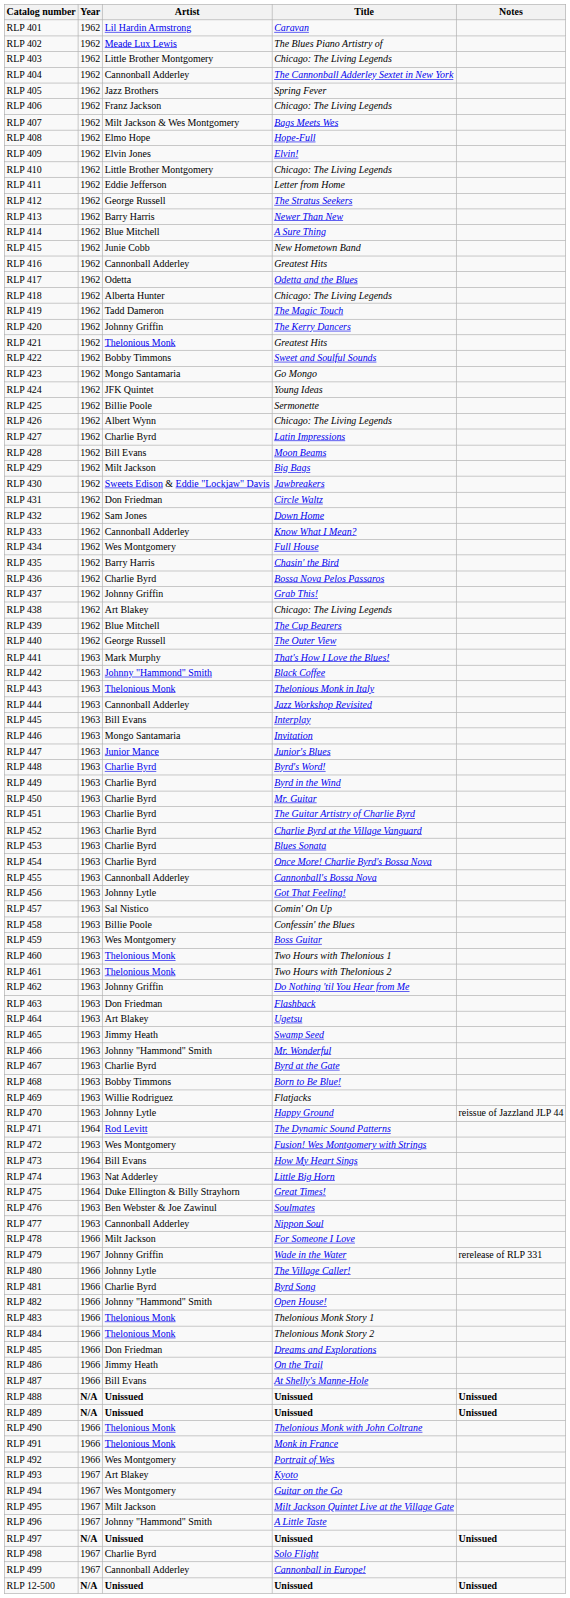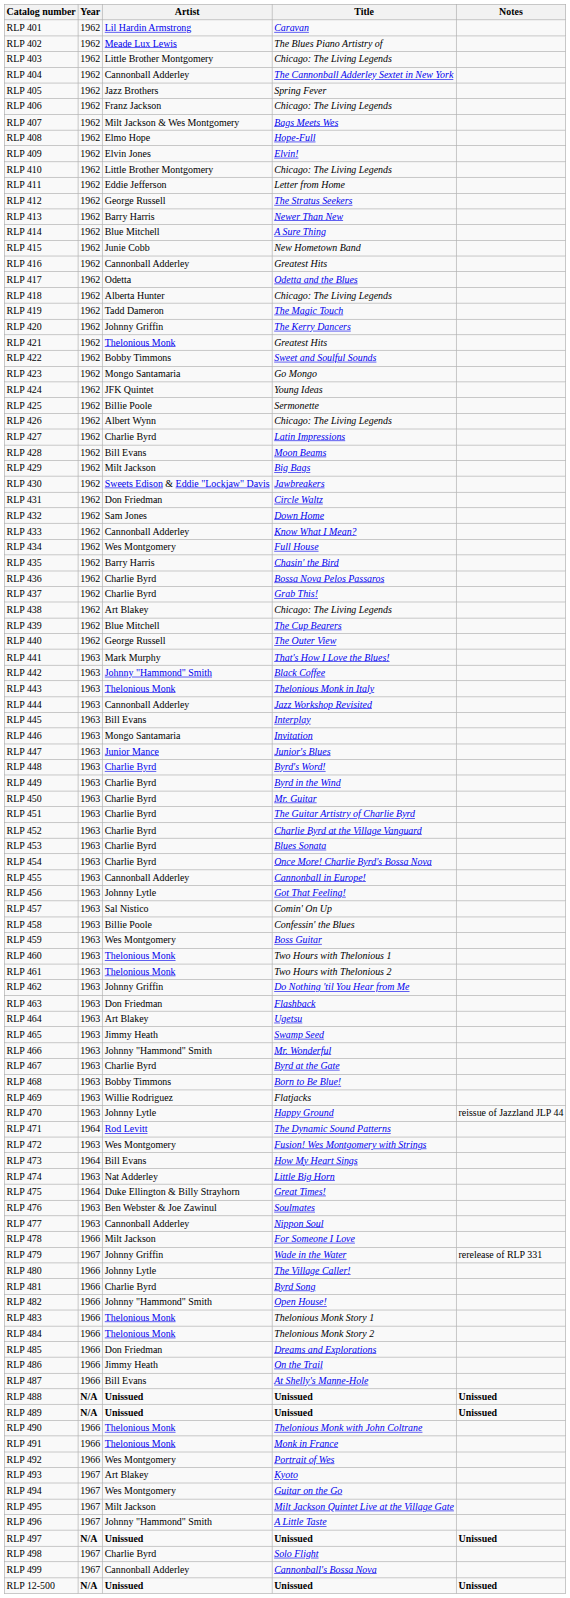RLP 437 | Artist: Johnny Griffin -> Charlie Byrd
RLP 455 | Title: Cannonball's Bossa Nova -> Cannonball in Europe!
RLP 499 | Title: Cannonball in Europe! -> Cannonball's Bossa Nova
